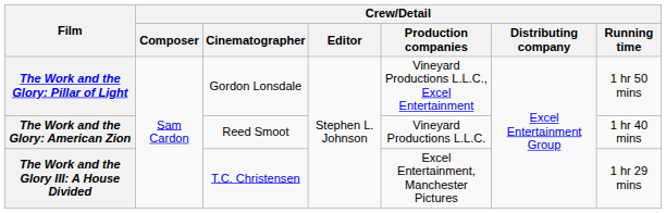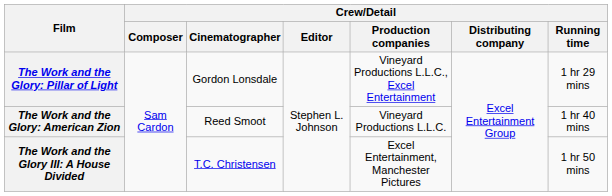The Work and the Glory: Pillar of Light | Crew/Detail / Running time: 1 hr 50 mins -> 1 hr 29 mins
The Work and the Glory III: A House Divided | Crew/Detail / Running time: 1 hr 29 mins -> 1 hr 50 mins
